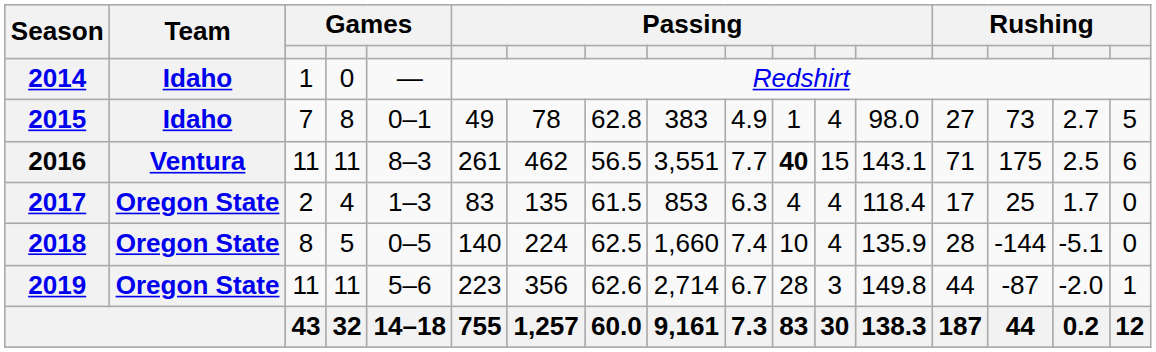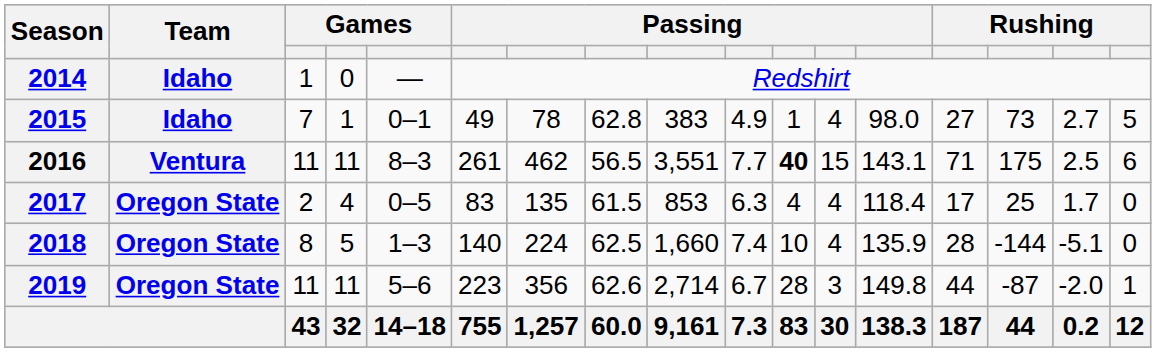2015 | column 4: 8 -> 1
2017 | column 5: 1–3 -> 0–5
2018 | column 5: 0–5 -> 1–3
